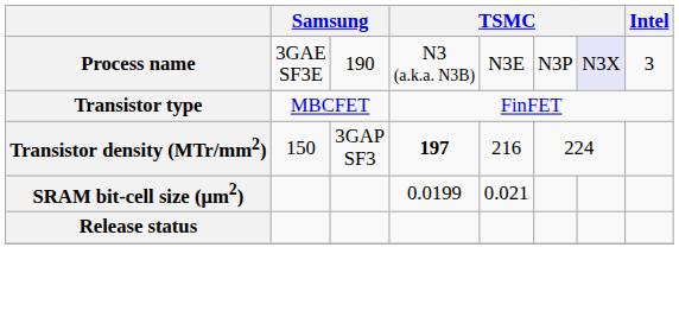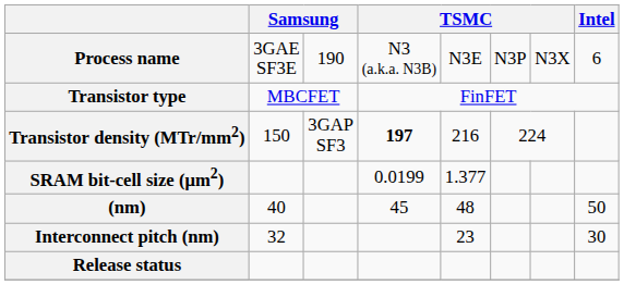Process name | column 7: lavender background -> no background
Process name | Intel: 3 -> 6
SRAM bit-cell size (μm2) | column 5: 0.021 -> 1.377
+ row: (nm) | 40 | 45 | 48 | 50
+ row: Interconnect pitch (nm) | 32 | 23 | 30
